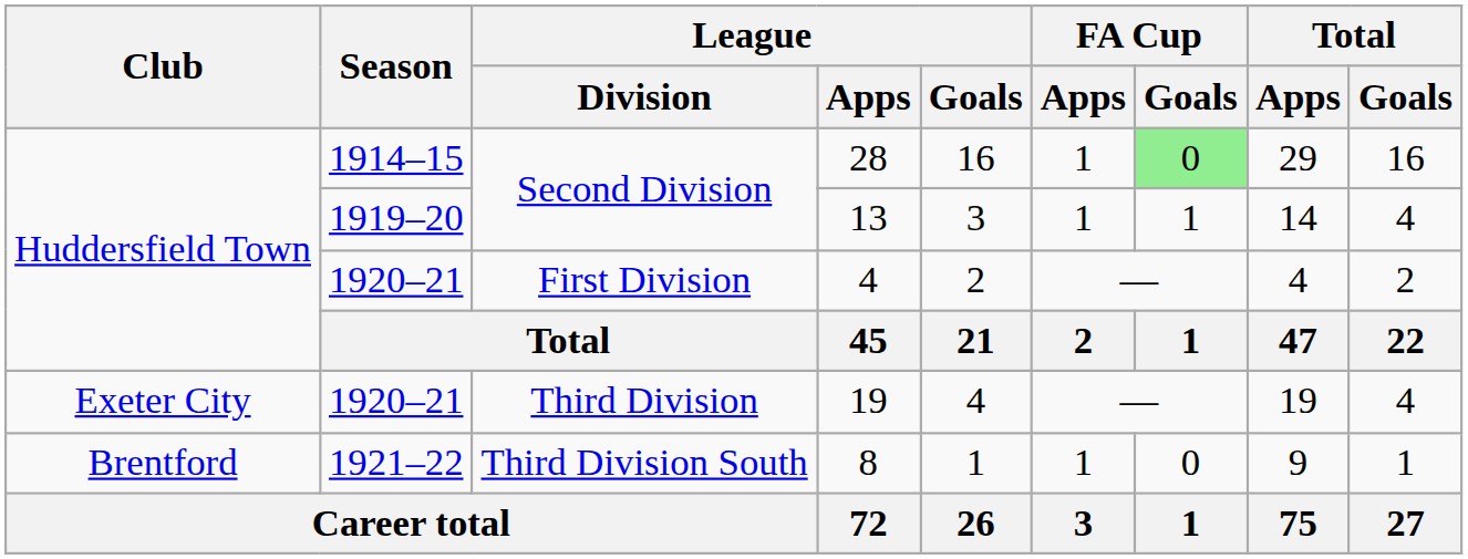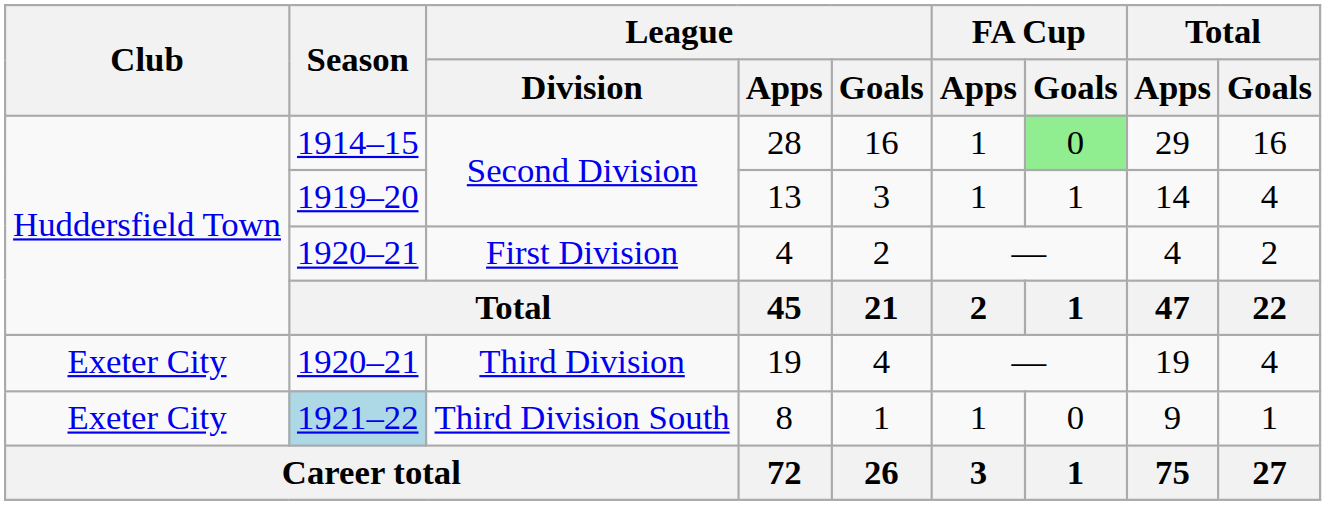8 | Club: Brentford -> Exeter City
8 | Season: no background -> lightblue background
